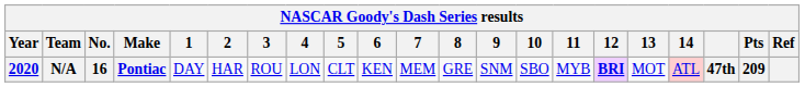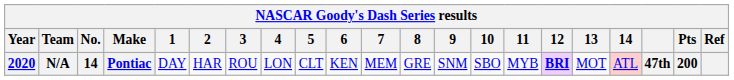N/A | No.: 16 -> 14
N/A | Pts: 209 -> 200
